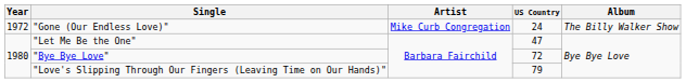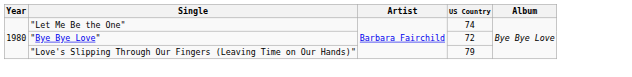- row: 1972 | "Gone (Our Endless Love)" | Mike Curb Congregation | 24 | The Billy Walker Show
"Let Me Be the One" | US Country: 47 -> 74
